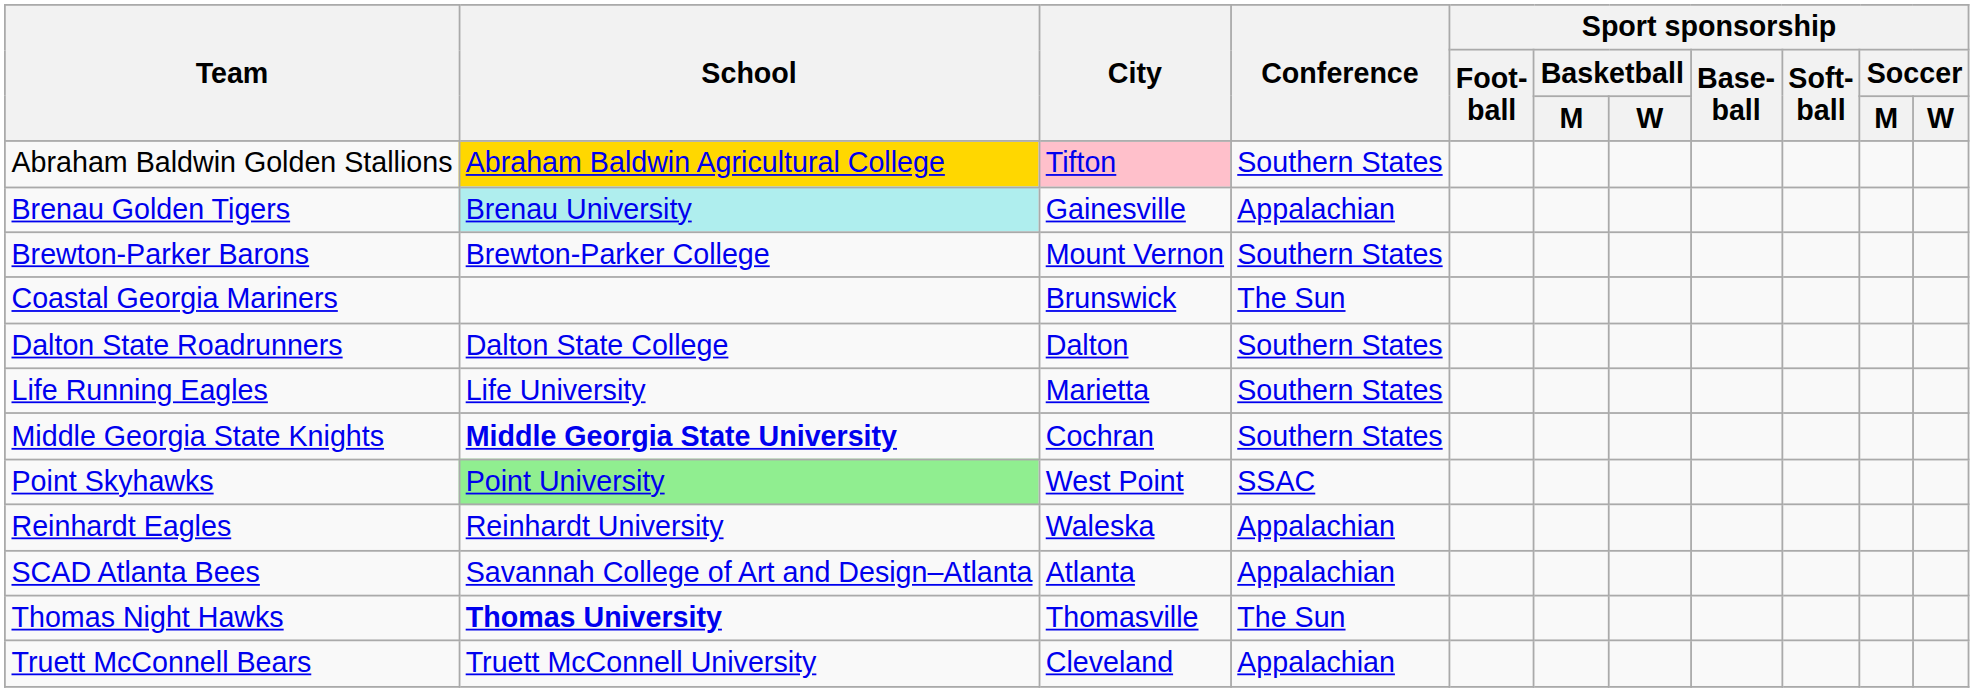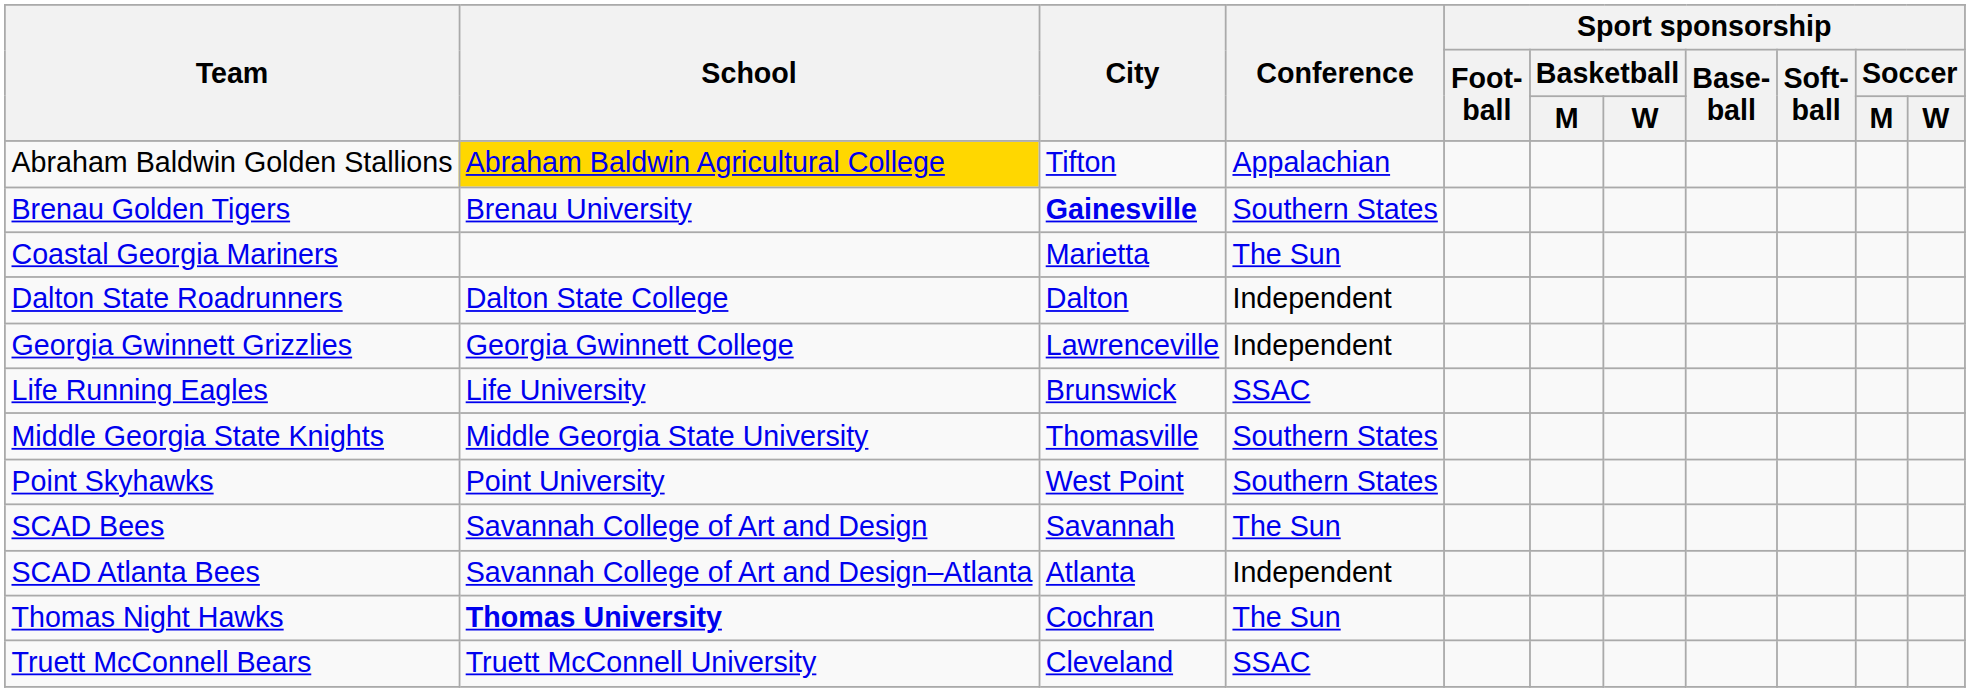Abraham Baldwin Golden Stallions | City: pink background -> no background
Abraham Baldwin Golden Stallions | Conference: Southern States -> Appalachian
Brenau Golden Tigers | School: paleturquoise background -> no background
Brenau Golden Tigers | City: normal -> bold
Brenau Golden Tigers | Conference: Appalachian -> Southern States
- row: Brewton-Parker Barons | Brewton-Parker College | Mount Vernon | Southern States
Coastal Georgia Mariners | City: Brunswick -> Marietta
Dalton State Roadrunners | Conference: Southern States -> Independent
+ row: Georgia Gwinnett Grizzlies | Georgia Gwinnett College | Lawrenceville | Independent
Life Running Eagles | City: Marietta -> Brunswick
Life Running Eagles | Conference: Southern States -> SSAC
Middle Georgia State Knights | School: bold -> normal
Middle Georgia State Knights | City: Cochran -> Thomasville
Point Skyhawks | School: lightgreen background -> no background
Point Skyhawks | Conference: SSAC -> Southern States
- row: Reinhardt Eagles | Reinhardt University | Waleska | Appalachian
+ row: SCAD Bees | Savannah College of Art and Design | Savannah | The Sun
SCAD Atlanta Bees | Conference: Appalachian -> Independent
Thomas Night Hawks | City: Thomasville -> Cochran
Truett McConnell Bears | Conference: Appalachian -> SSAC
